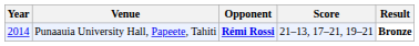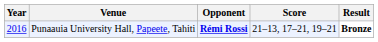Punaauia University Hall, Papeete, Tahiti | Year: 2014 -> 2016
